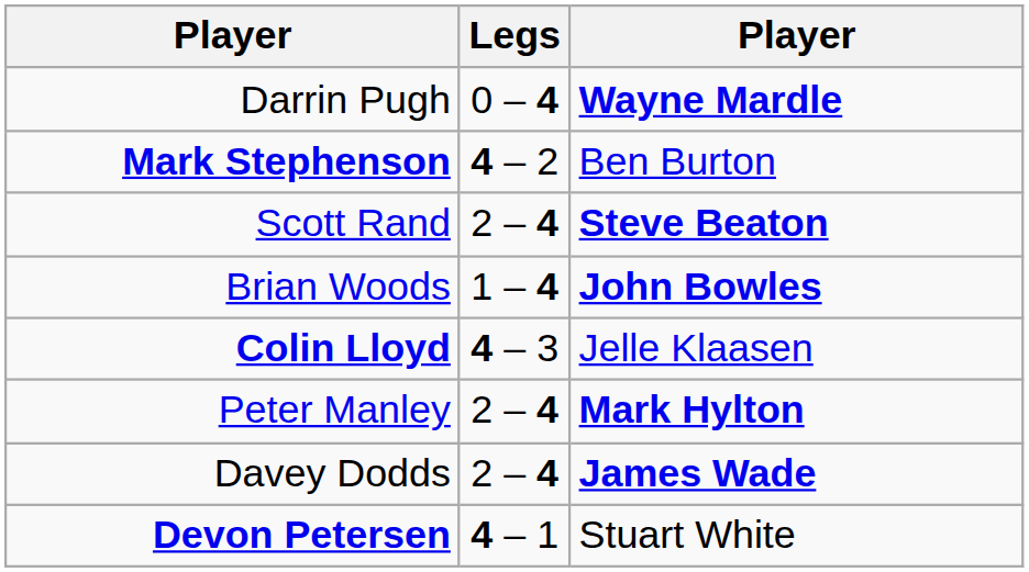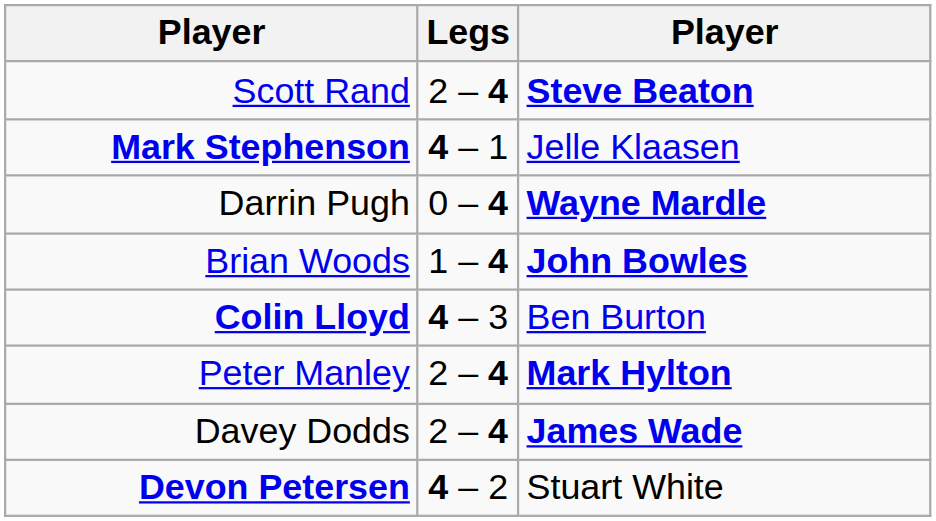rows swapped: Scott Rand <-> Darrin Pugh
Mark Stephenson | Legs: 4 – 2 -> 4 – 1
Mark Stephenson | column 3: Ben Burton -> Jelle Klaasen
Colin Lloyd | column 3: Jelle Klaasen -> Ben Burton
Devon Petersen | Legs: 4 – 1 -> 4 – 2
